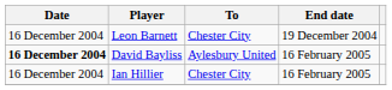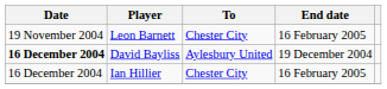Leon Barnett | Date: 16 December 2004 -> 19 November 2004
Leon Barnett | End date: 19 December 2004 -> 16 February 2005
David Bayliss | End date: 16 February 2005 -> 19 December 2004
